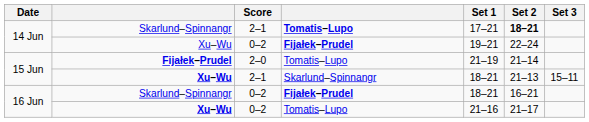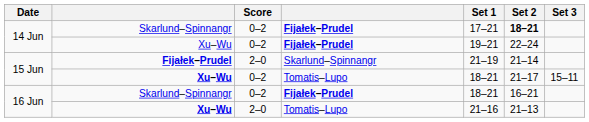14 Jun / Skarlund–Spinnangr | Score: 2–1 -> 0–2
14 Jun / Skarlund–Spinnangr | column 4: Tomatis–Lupo -> Fijałek–Prudel
15 Jun / Fijałek–Prudel | column 4: Tomatis–Lupo -> Skarlund–Spinnangr
15 Jun / Xu–Wu | Score: 2–1 -> 0–2
15 Jun / Xu–Wu | column 4: Skarlund–Spinnangr -> Tomatis–Lupo
15 Jun / Xu–Wu | Set 2: 21–13 -> 21–17
16 Jun / Xu–Wu | Score: 0–2 -> 2–0
16 Jun / Xu–Wu | Set 2: 21–17 -> 21–13
